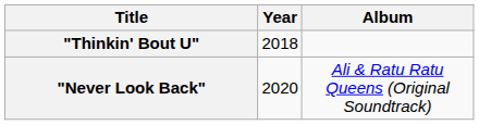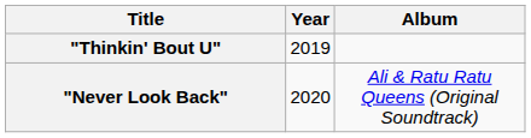"Thinkin' Bout U" | Year: 2018 -> 2019
